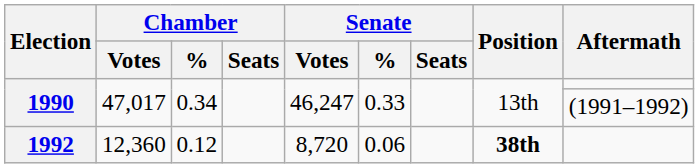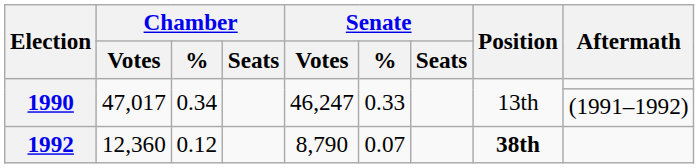1992 | Senate / Votes: 8,720 -> 8,790
1992 | Senate / %: 0.06 -> 0.07
